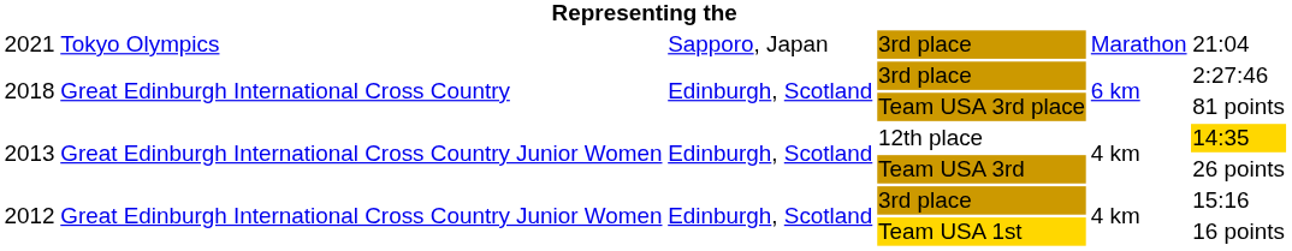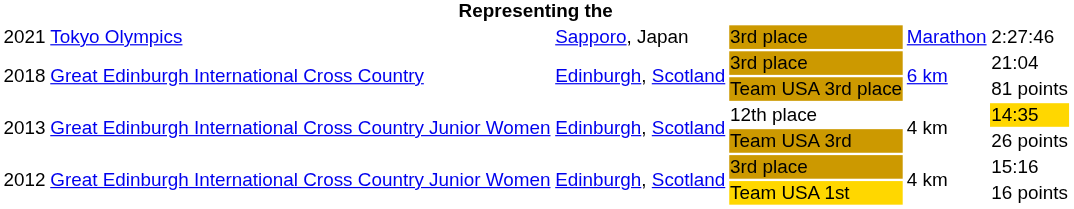2021 / 3rd place | column 6: 21:04 -> 2:27:46
2018 / 3rd place | column 6: 2:27:46 -> 21:04
